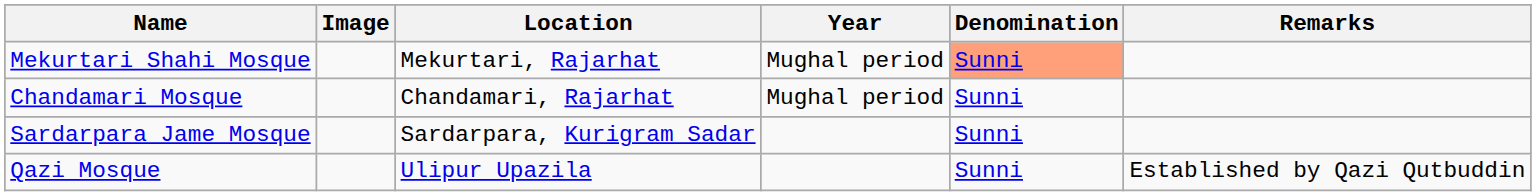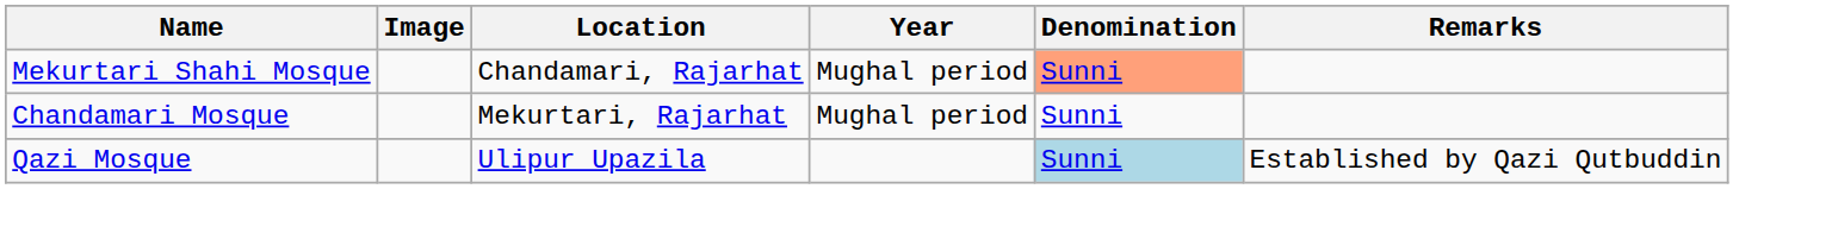Mekurtari Shahi Mosque | Location: Mekurtari, Rajarhat -> Chandamari, Rajarhat
Chandamari Mosque | Location: Chandamari, Rajarhat -> Mekurtari, Rajarhat
- row: Sardarpara Jame Mosque | Sardarpara, Kurigram Sadar | Sunni
Qazi Mosque | Denomination: no background -> lightblue background
